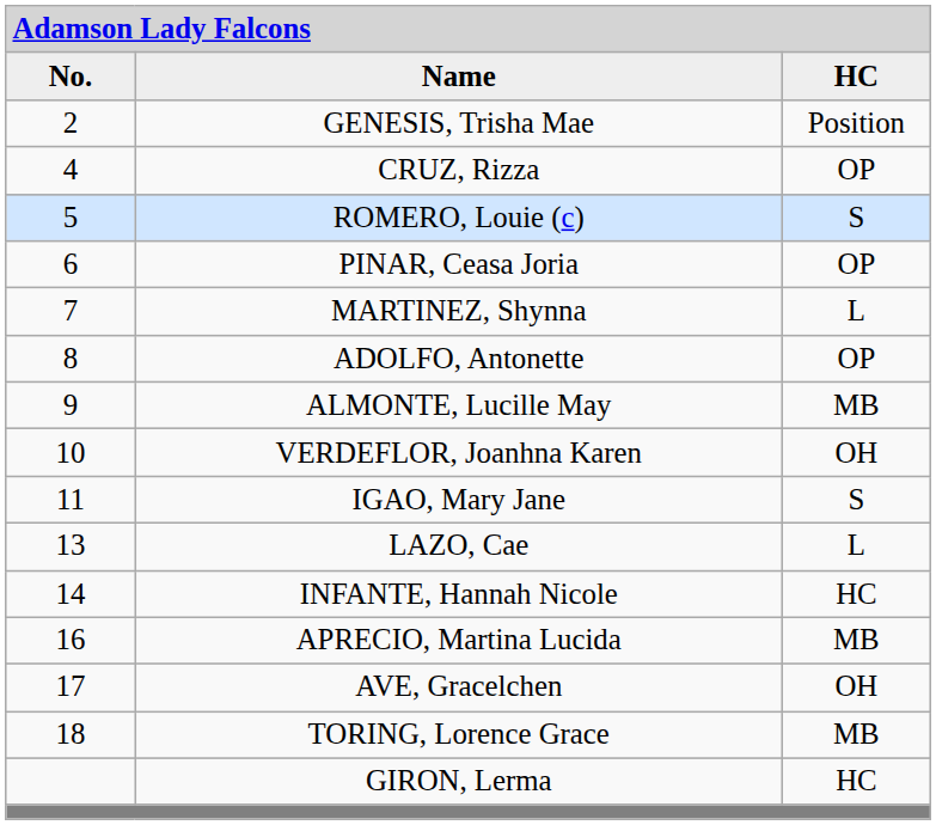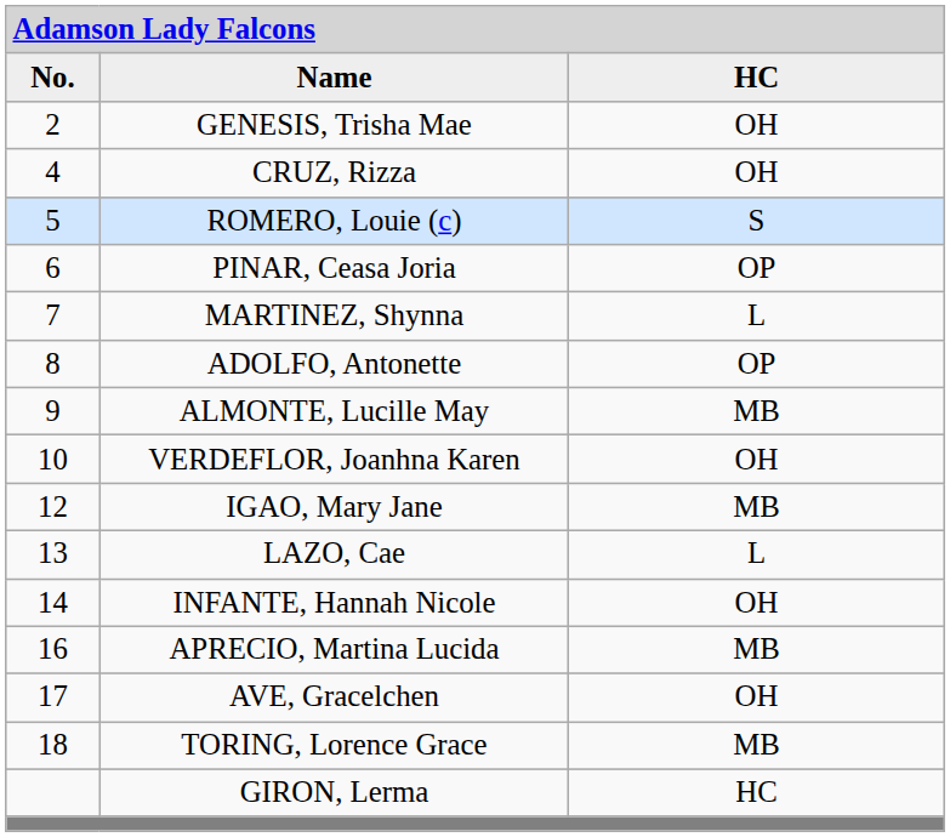GENESIS, Trisha Mae | column 3: Position -> OH
CRUZ, Rizza | column 3: OP -> OH
IGAO, Mary Jane | column 1: 11 -> 12
IGAO, Mary Jane | column 3: S -> MB
INFANTE, Hannah Nicole | column 3: HC -> OH
